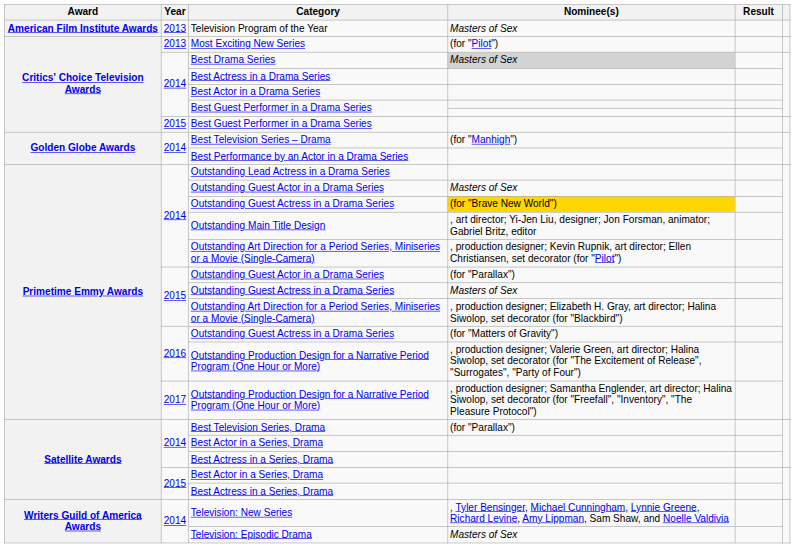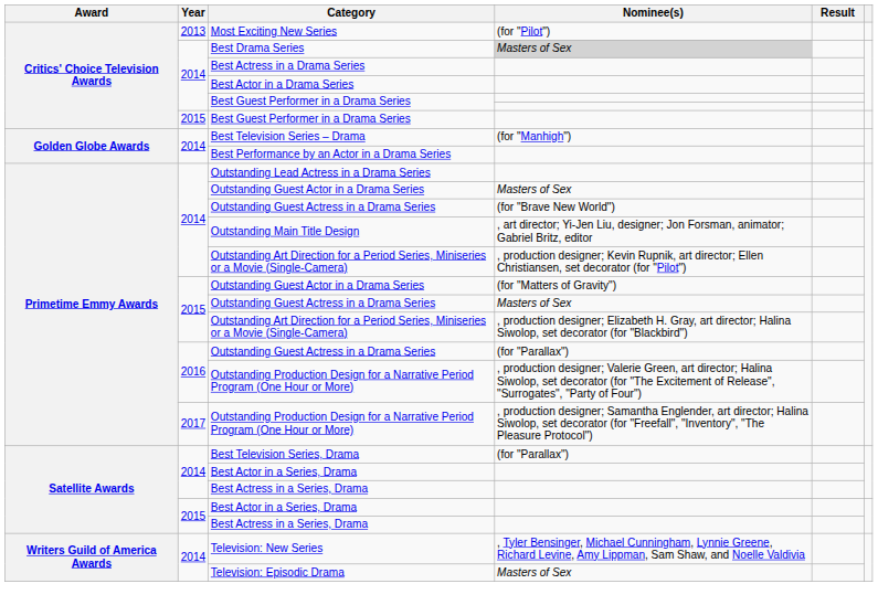- row: American Film Institute Awards | 2013 | Television Program of the Year | Masters of Sex
2014 / Outstanding Guest Actress in a Drama Series | Nominee(s): gold background -> no background
2015 / Outstanding Guest Actor in a Drama Series | Nominee(s): (for "Parallax") -> (for "Matters of Gravity")
2016 / Outstanding Guest Actress in a Drama Series | Nominee(s): (for "Matters of Gravity") -> (for "Parallax")
